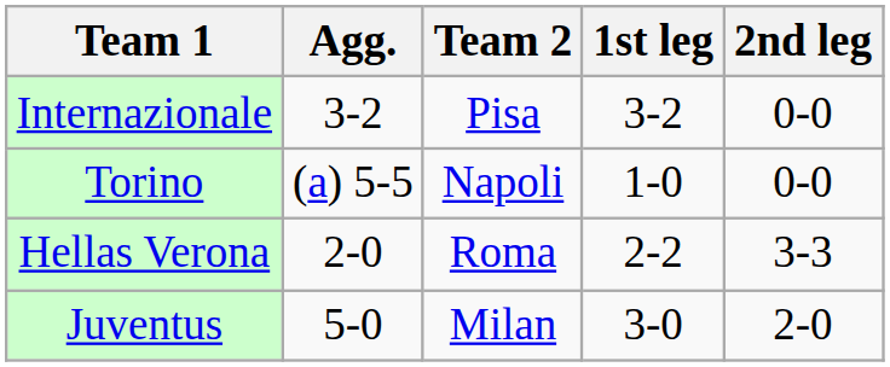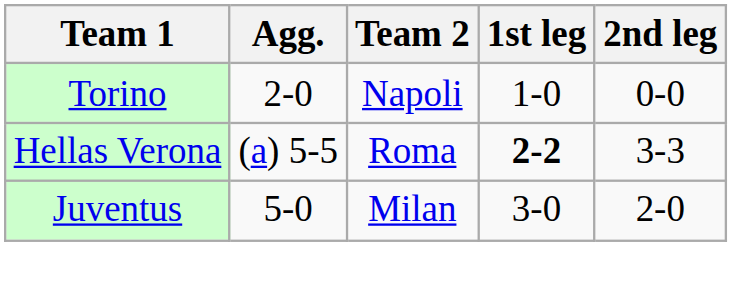- row: Internazionale | 3-2 | Pisa | 3-2 | 0-0
Torino | Agg.: (a) 5-5 -> 2-0
Hellas Verona | Agg.: 2-0 -> (a) 5-5
Hellas Verona | 1st leg: normal -> bold
